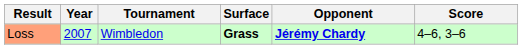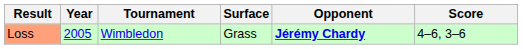Loss | Year: 2007 -> 2005
Loss | Surface: bold -> normal
